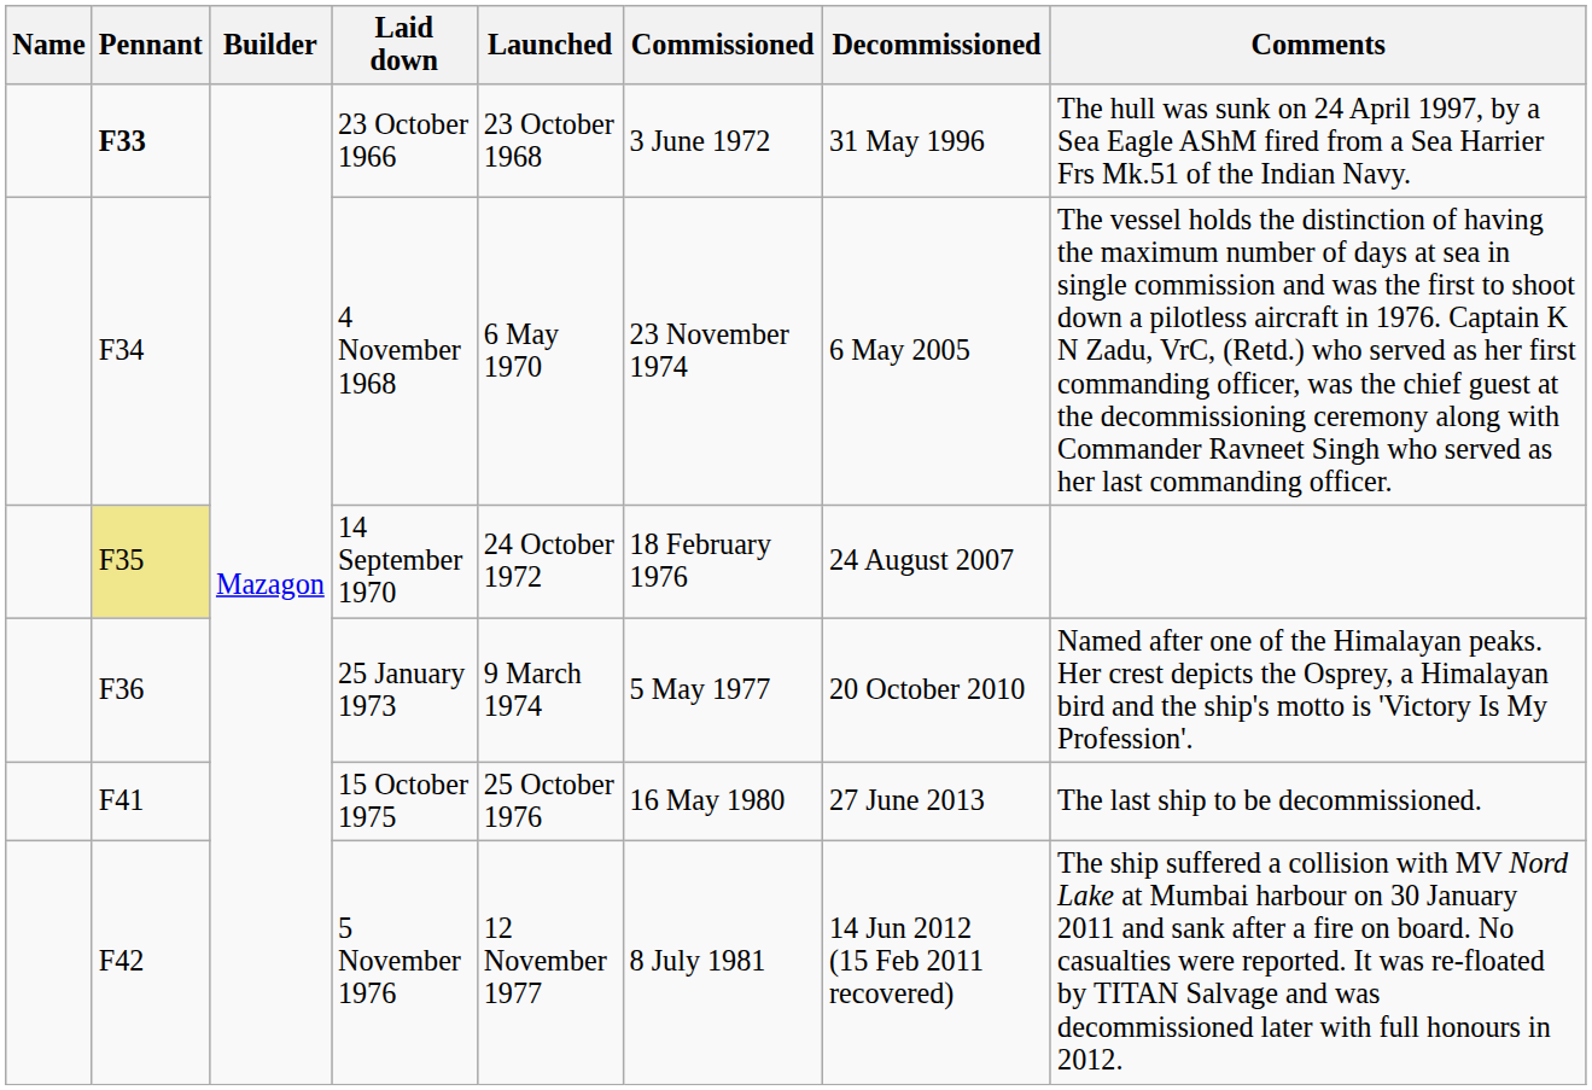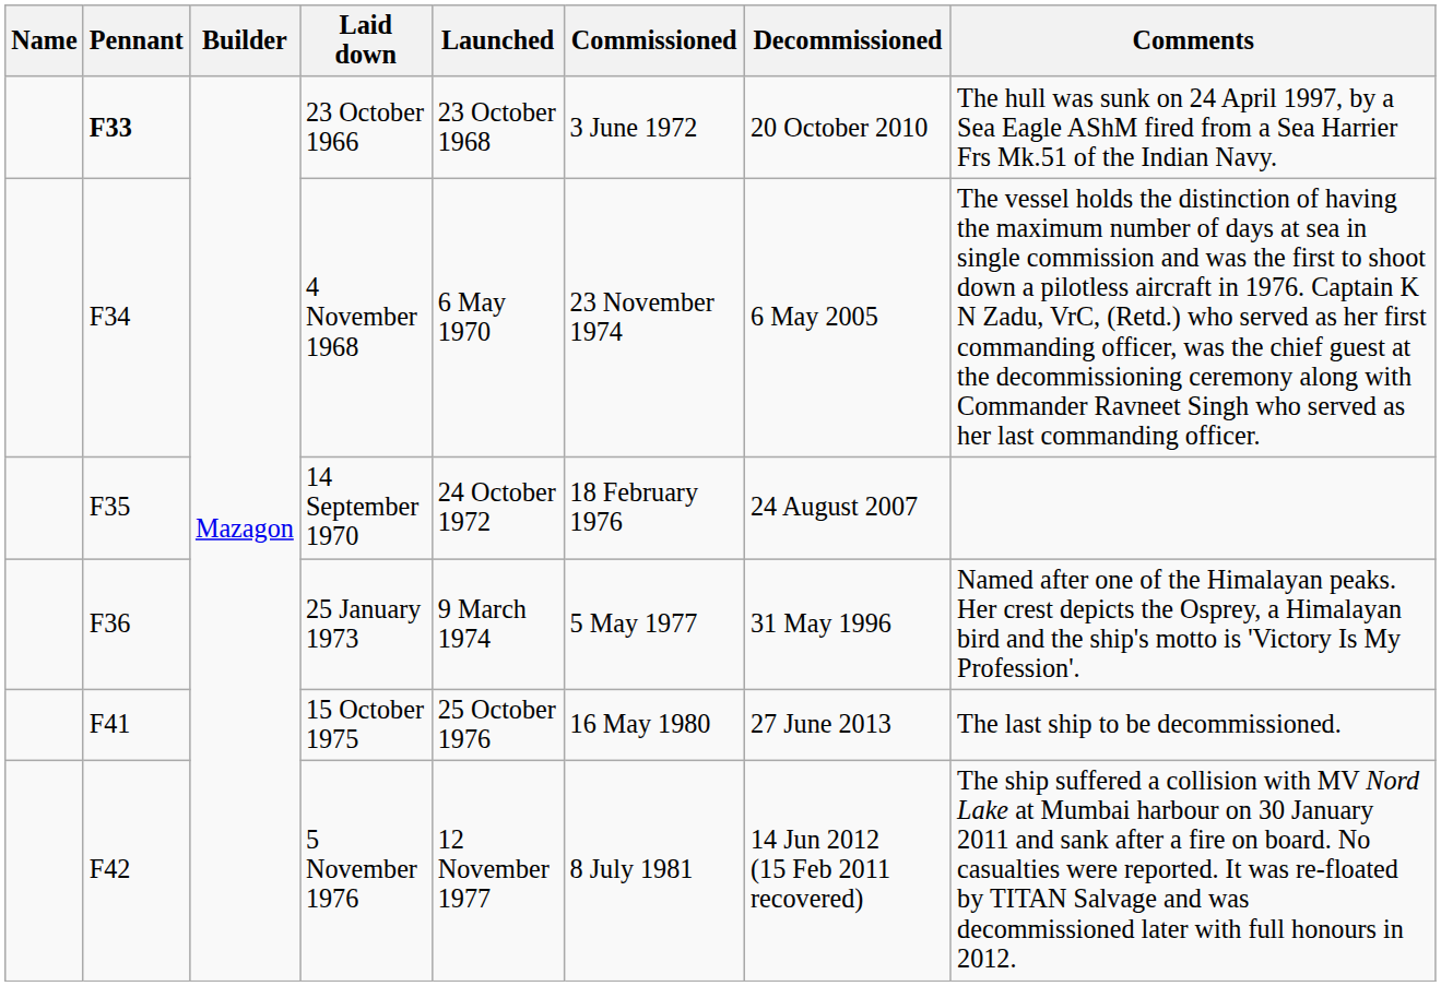23 October 1966 | Decommissioned: 31 May 1996 -> 20 October 2010
14 September 1970 | Pennant: khaki background -> no background
25 January 1973 | Decommissioned: 20 October 2010 -> 31 May 1996
